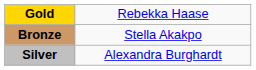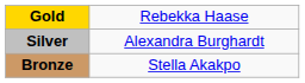rows swapped: Silver <-> Bronze
